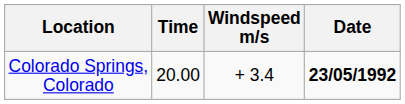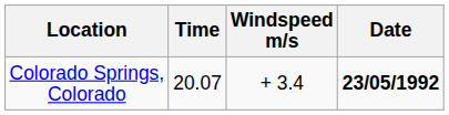Colorado Springs, Colorado | Time: 20.00 -> 20.07
